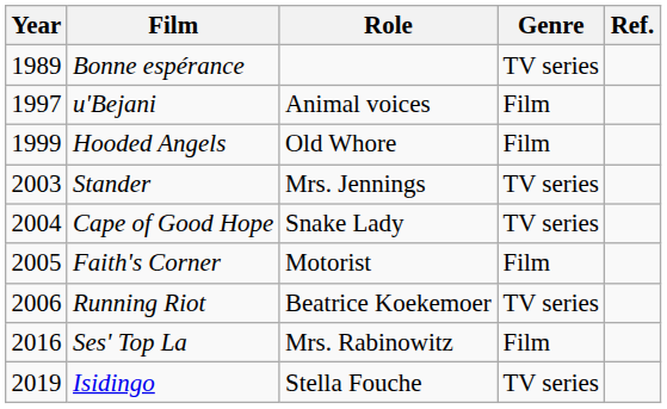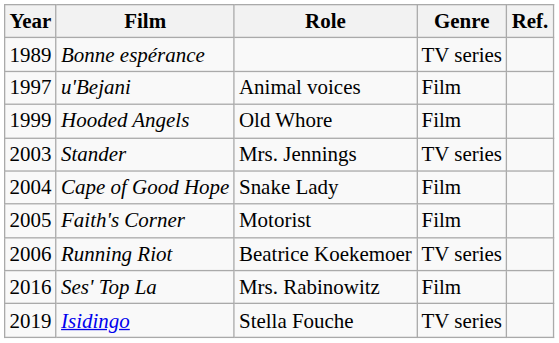Cape of Good Hope | Genre: TV series -> Film
